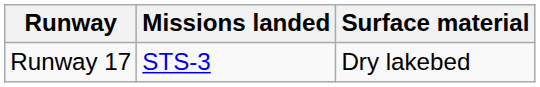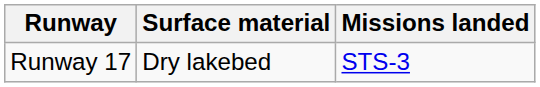columns swapped: Surface material <-> Missions landed
